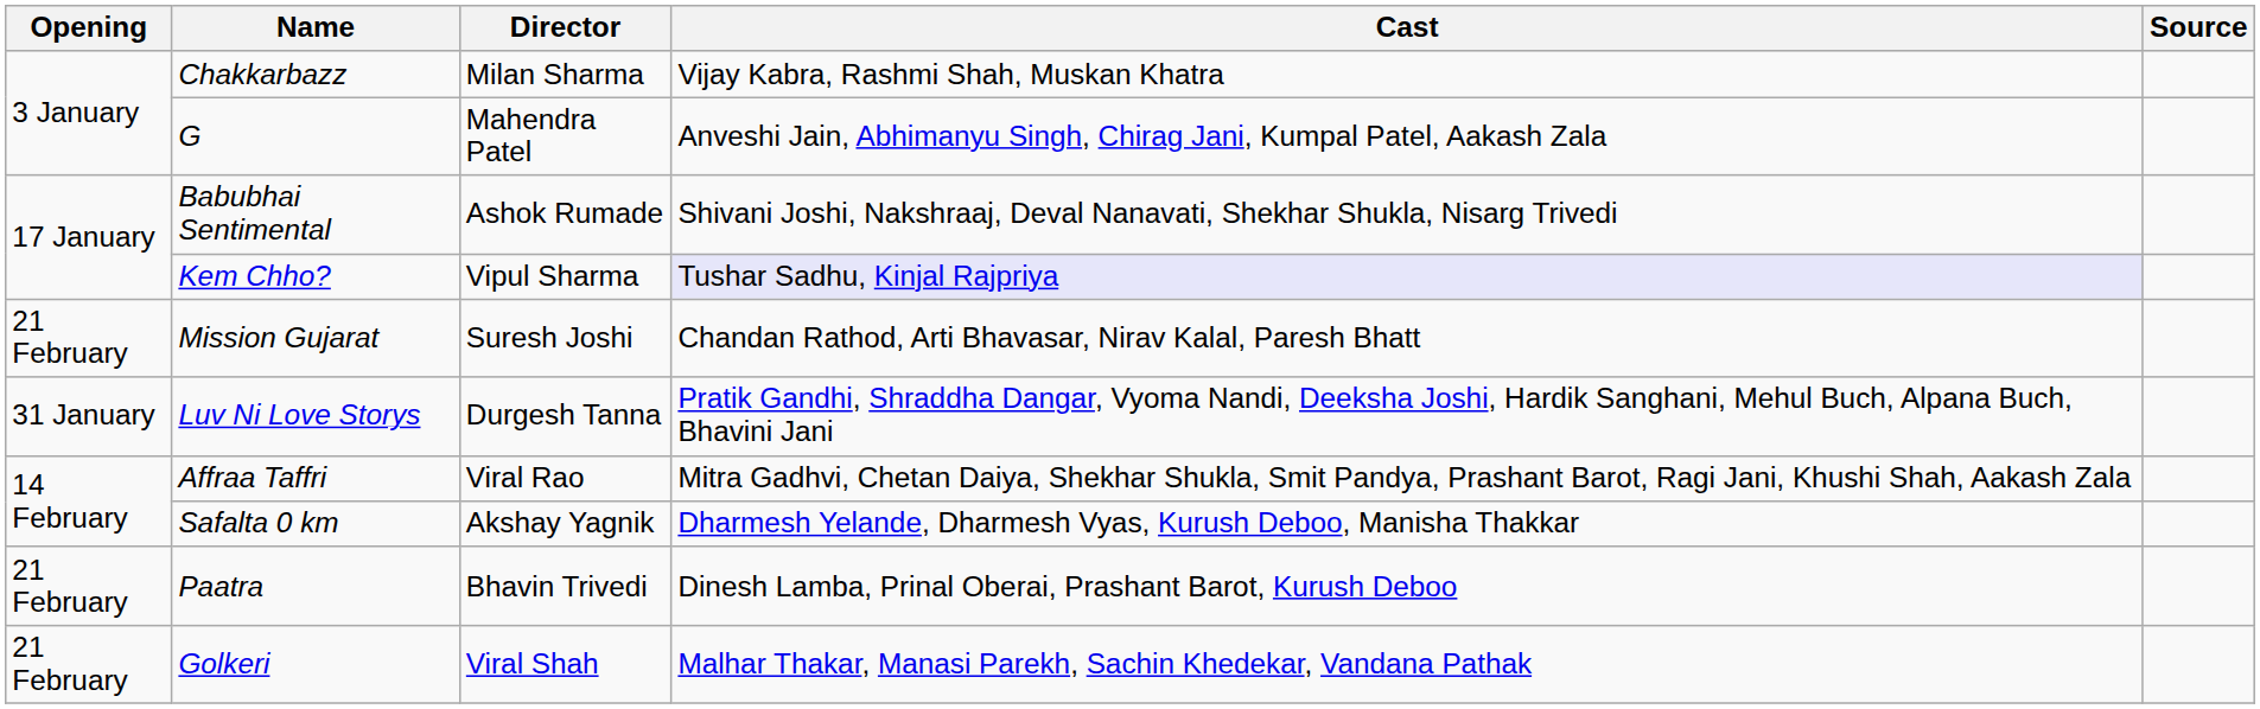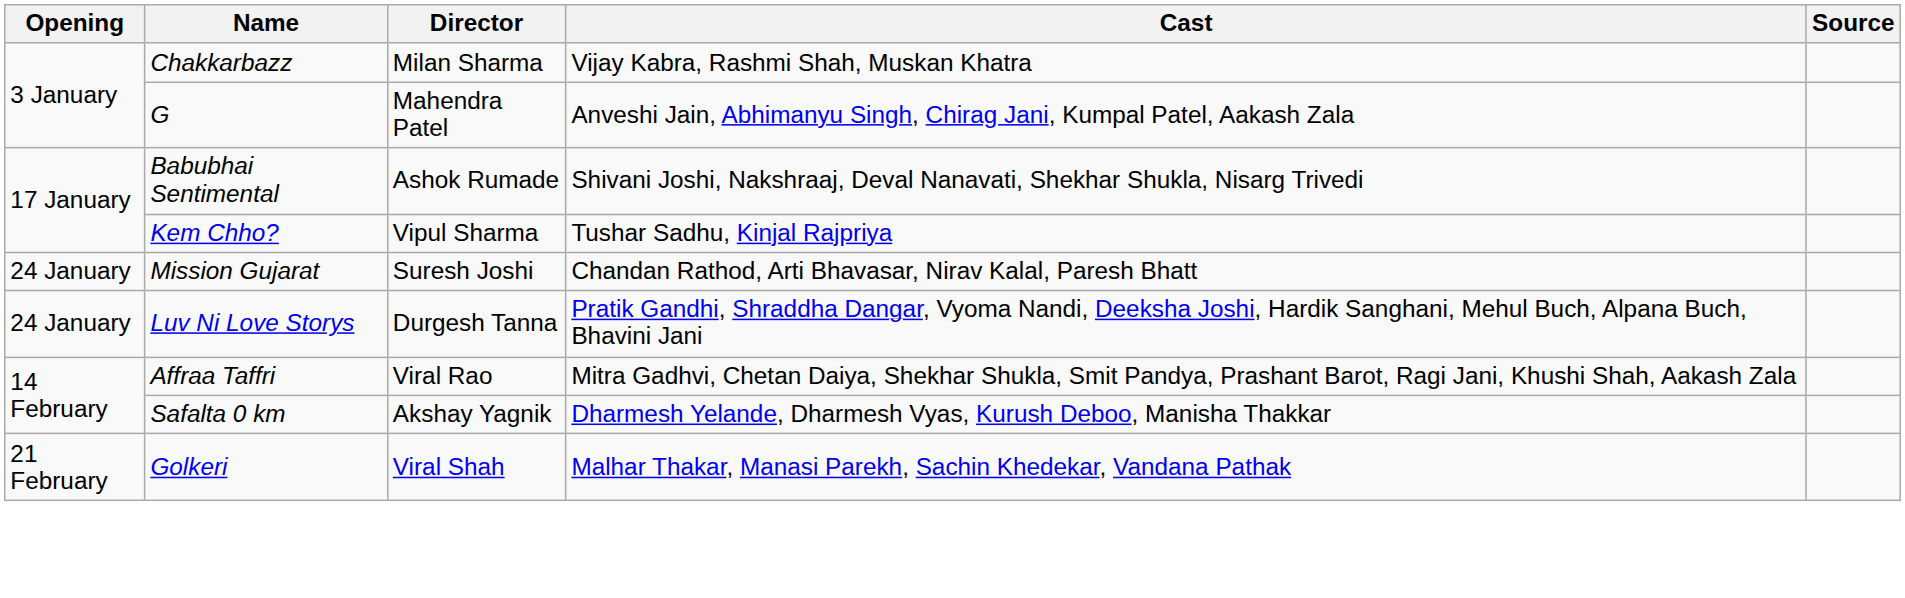Kem Chho? | Cast: lavender background -> no background
Mission Gujarat | Opening: 21 February -> 24 January
Luv Ni Love Storys | Opening: 31 January -> 24 January
- row: 21 February | Paatra | Bhavin Trivedi | Dinesh Lamba, Prinal Oberai, Prashant Barot, Kurush Deboo
